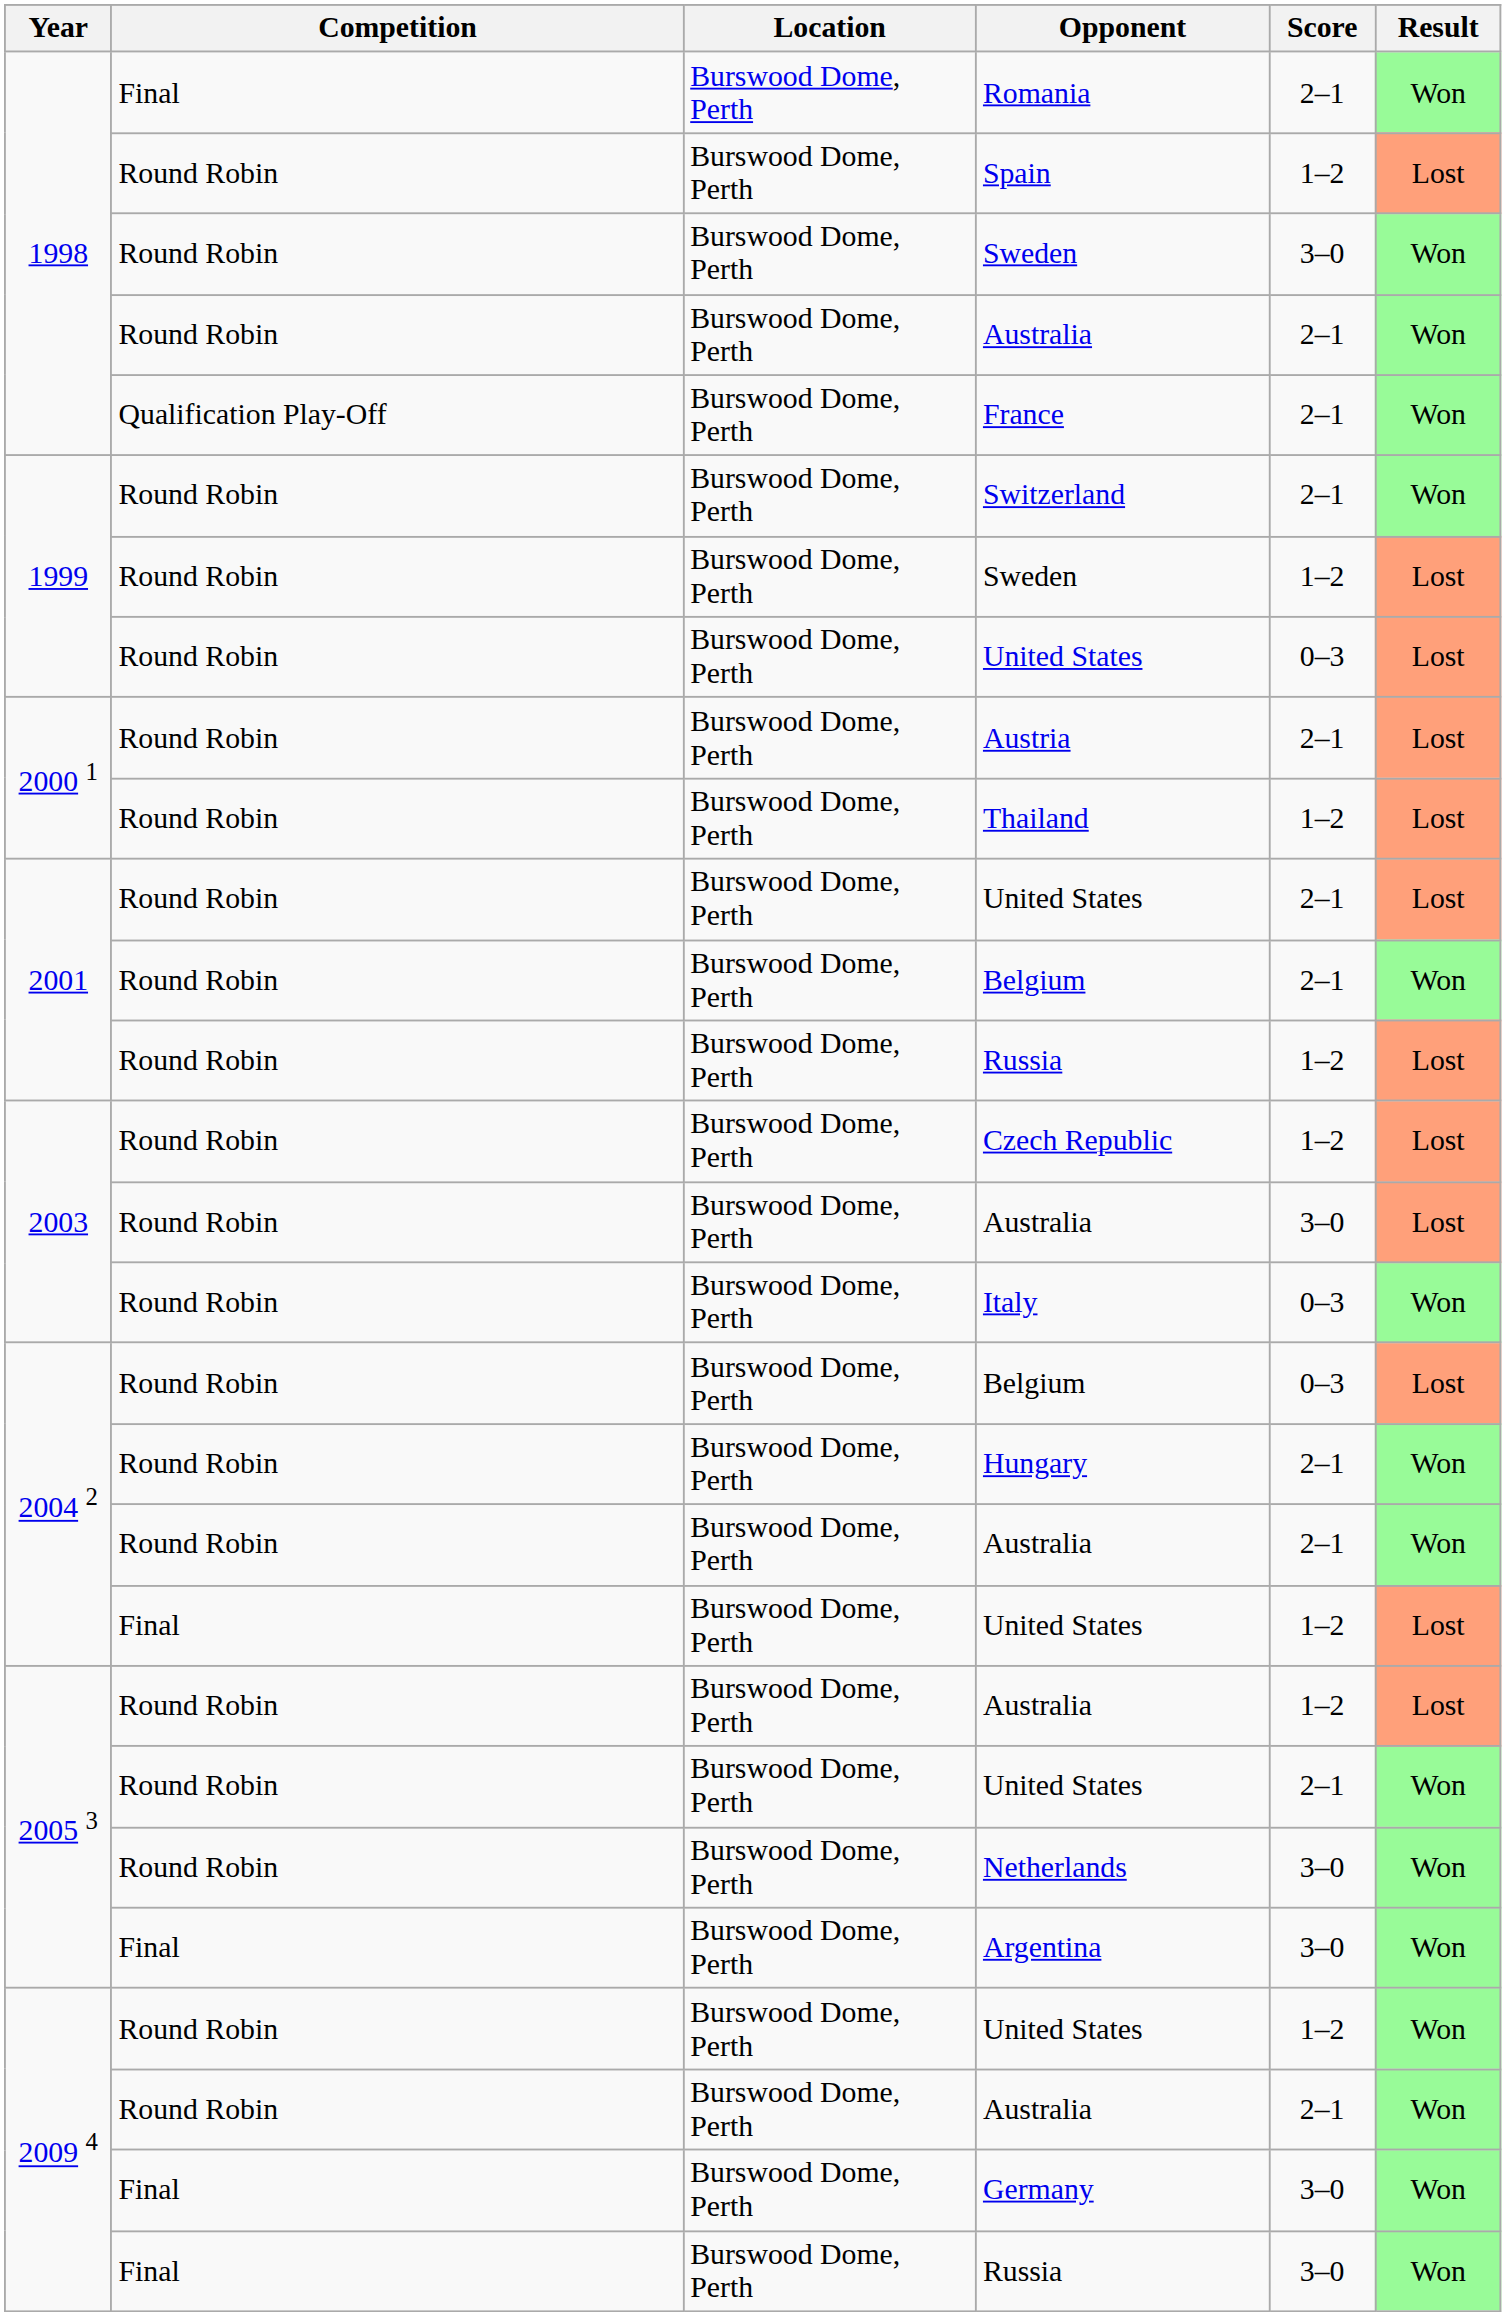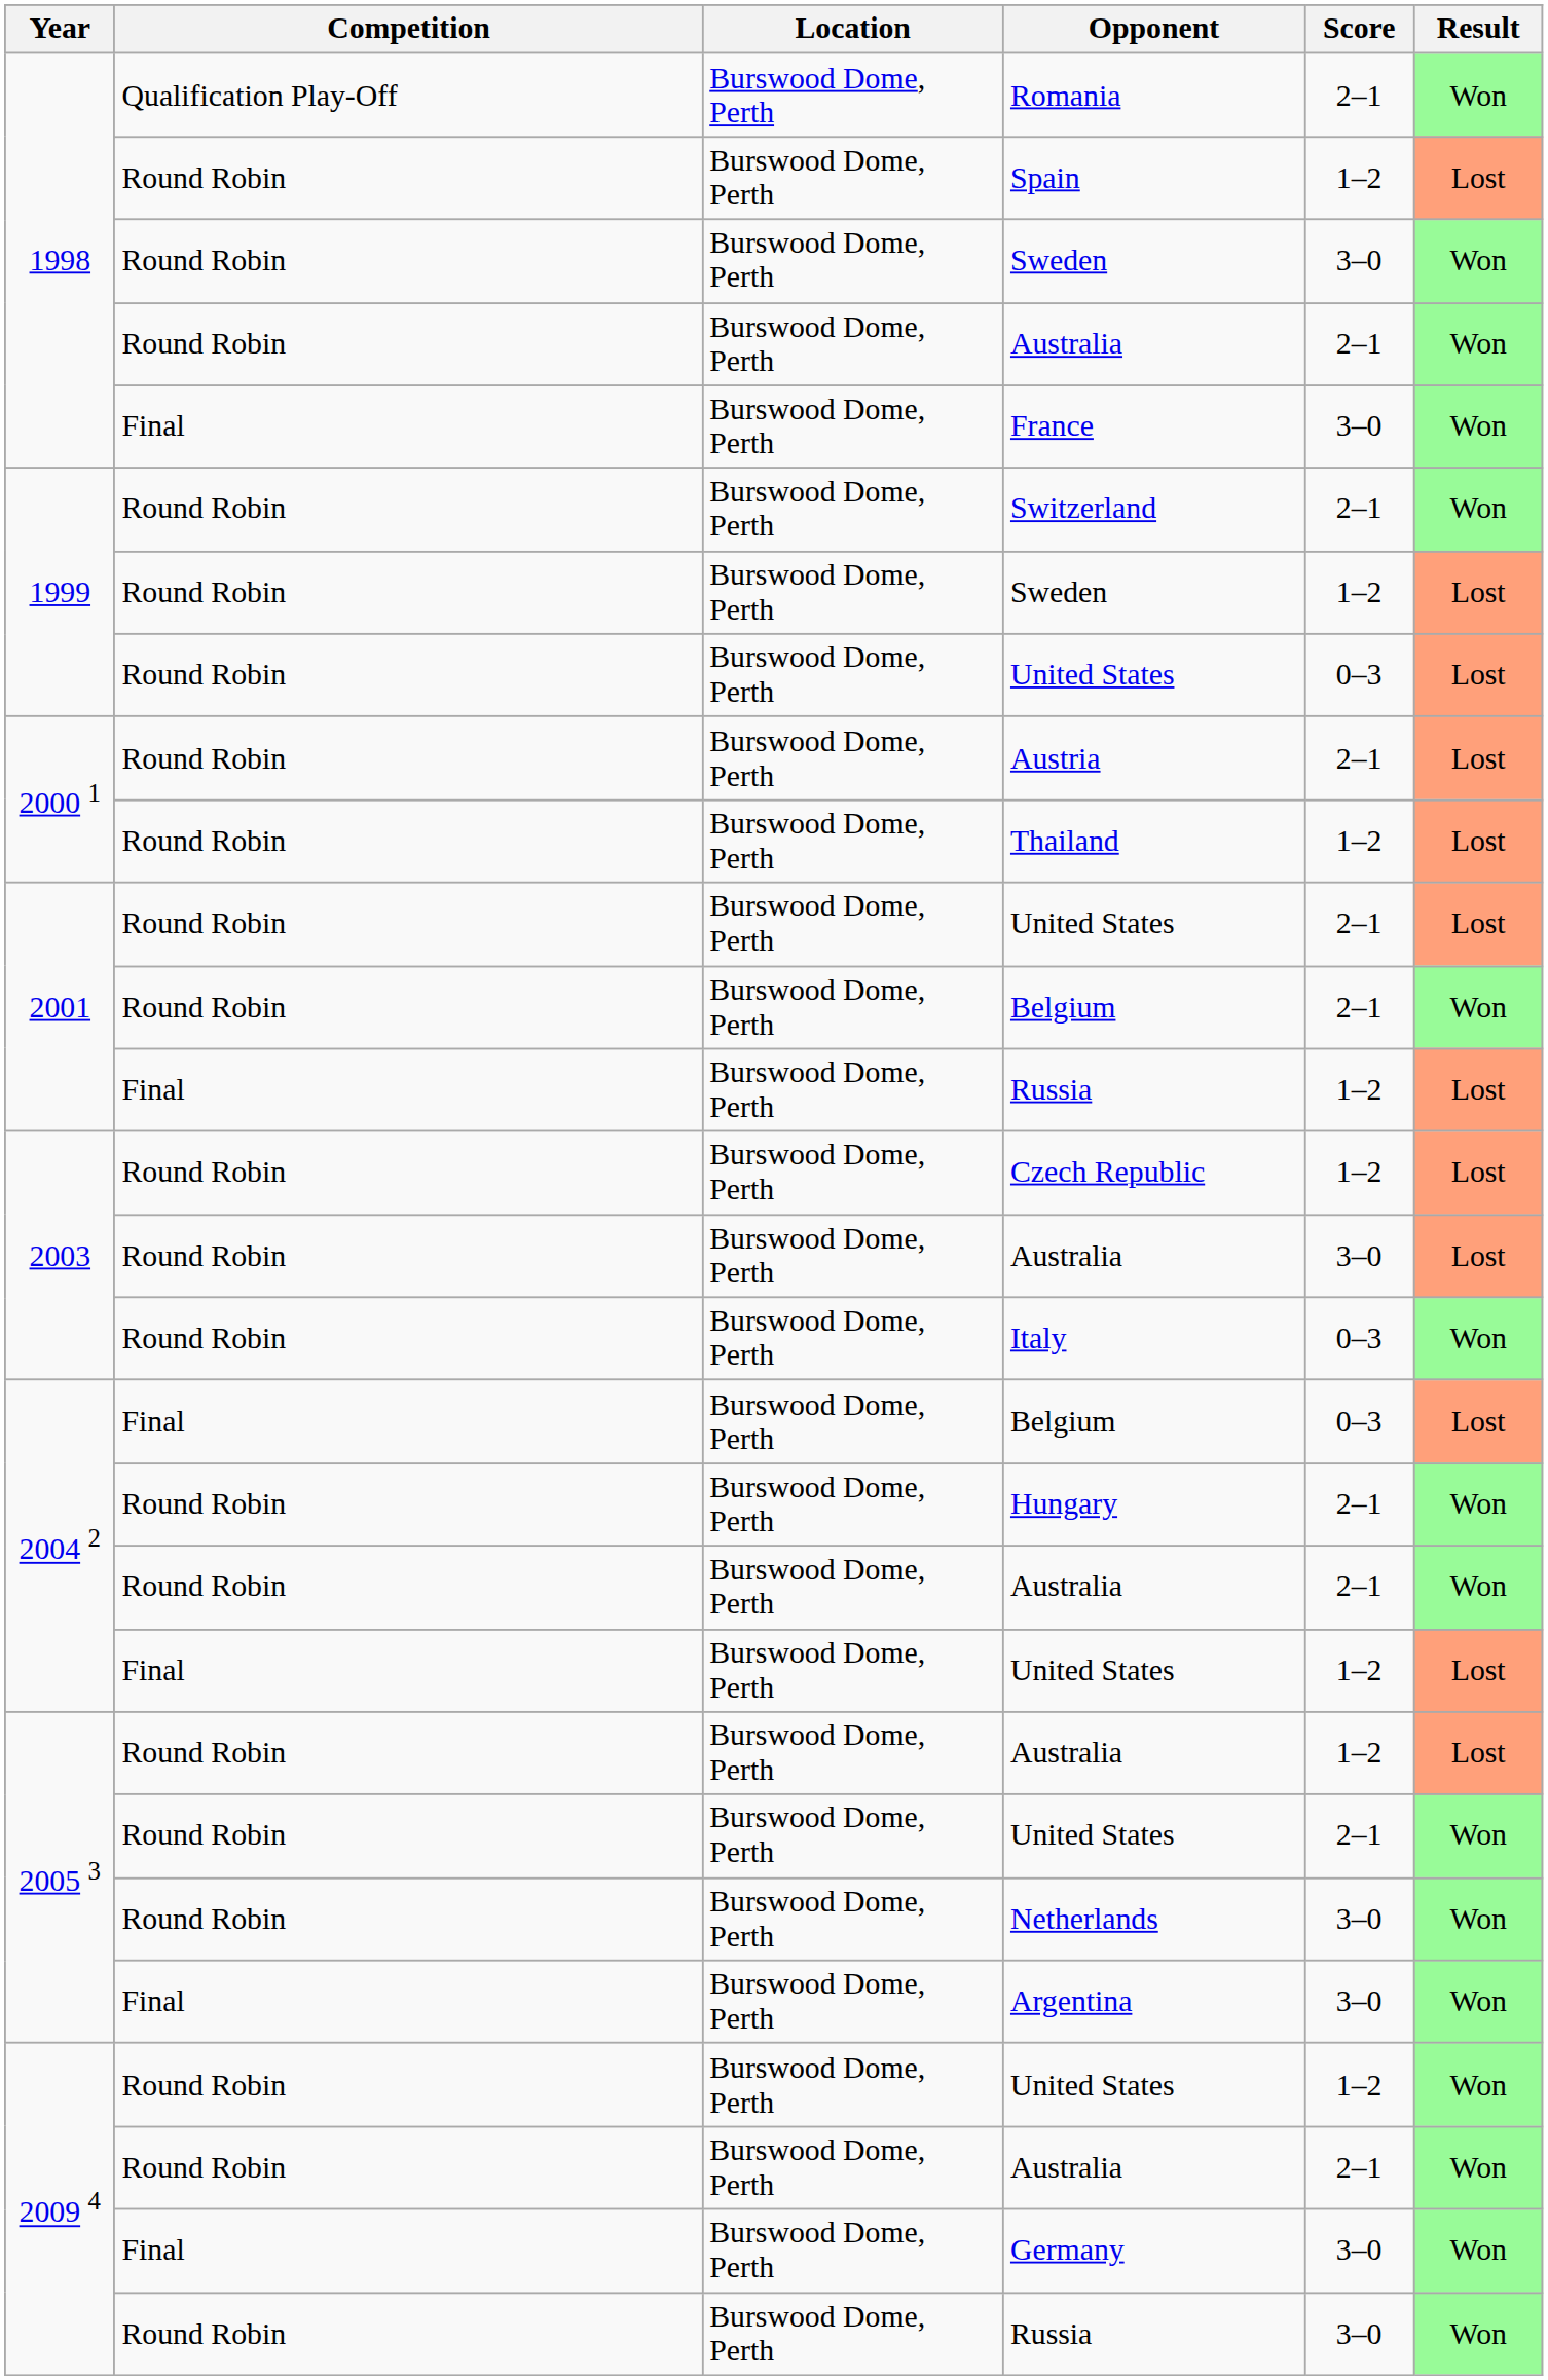Romania | Competition: Final -> Qualification Play-Off
France | Competition: Qualification Play-Off -> Final
France | Score: 2–1 -> 3–0
2001 / Russia | Competition: Round Robin -> Final
2004 2 / Belgium | Competition: Round Robin -> Final
2009 4 / Russia | Competition: Final -> Round Robin
